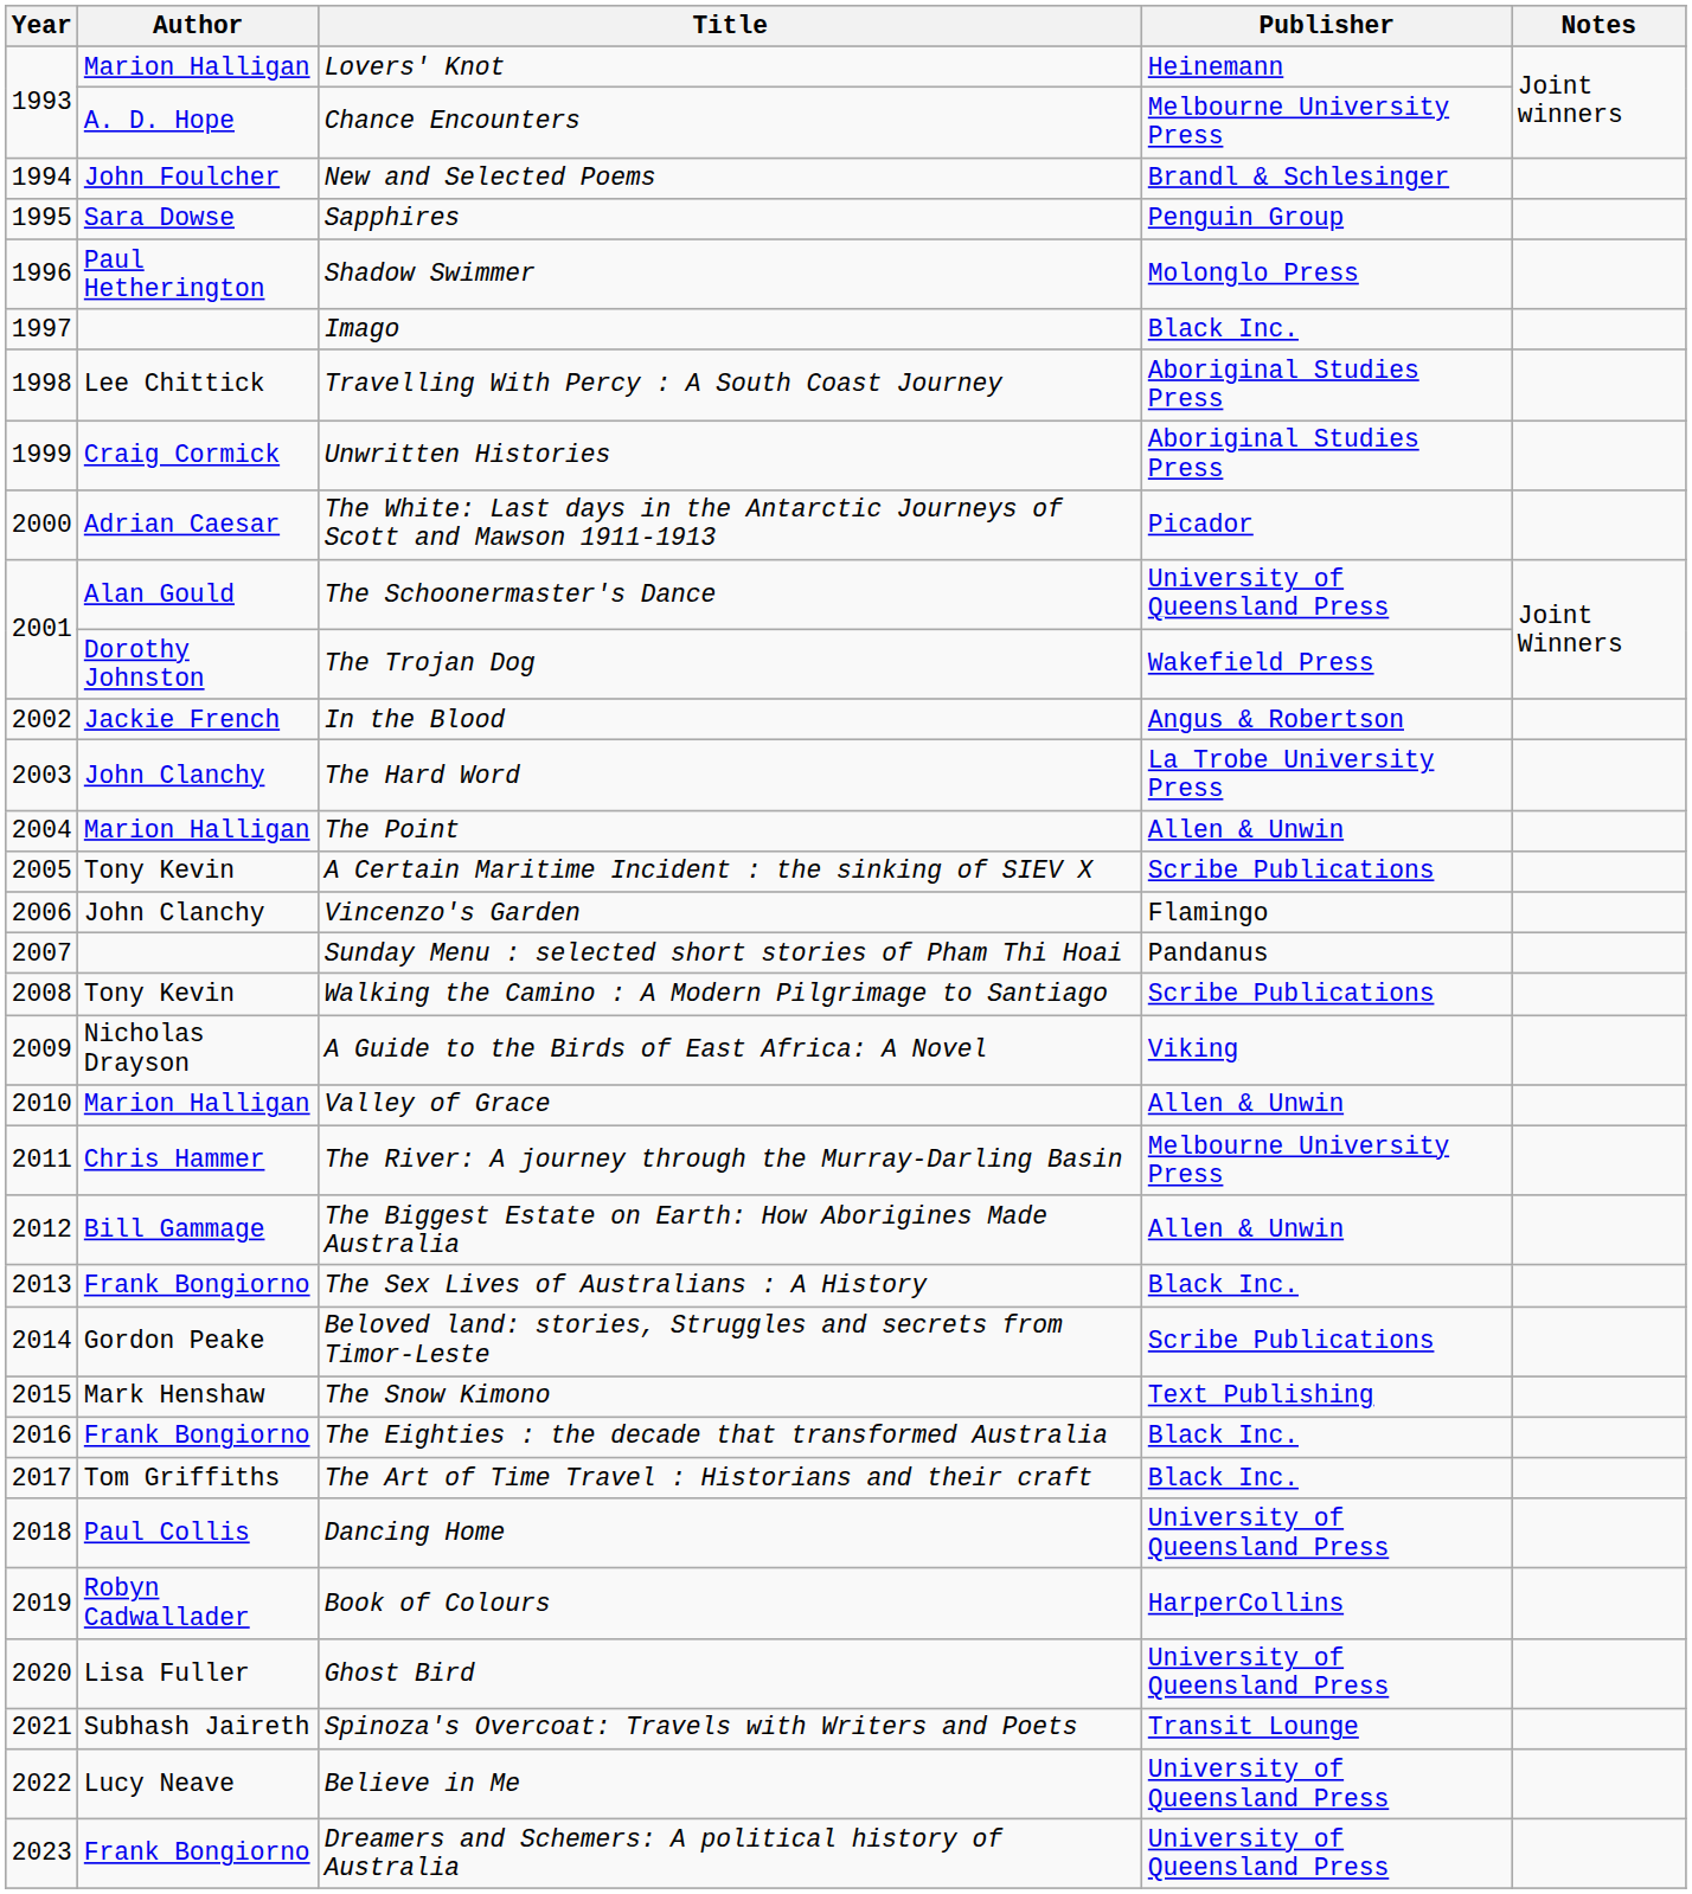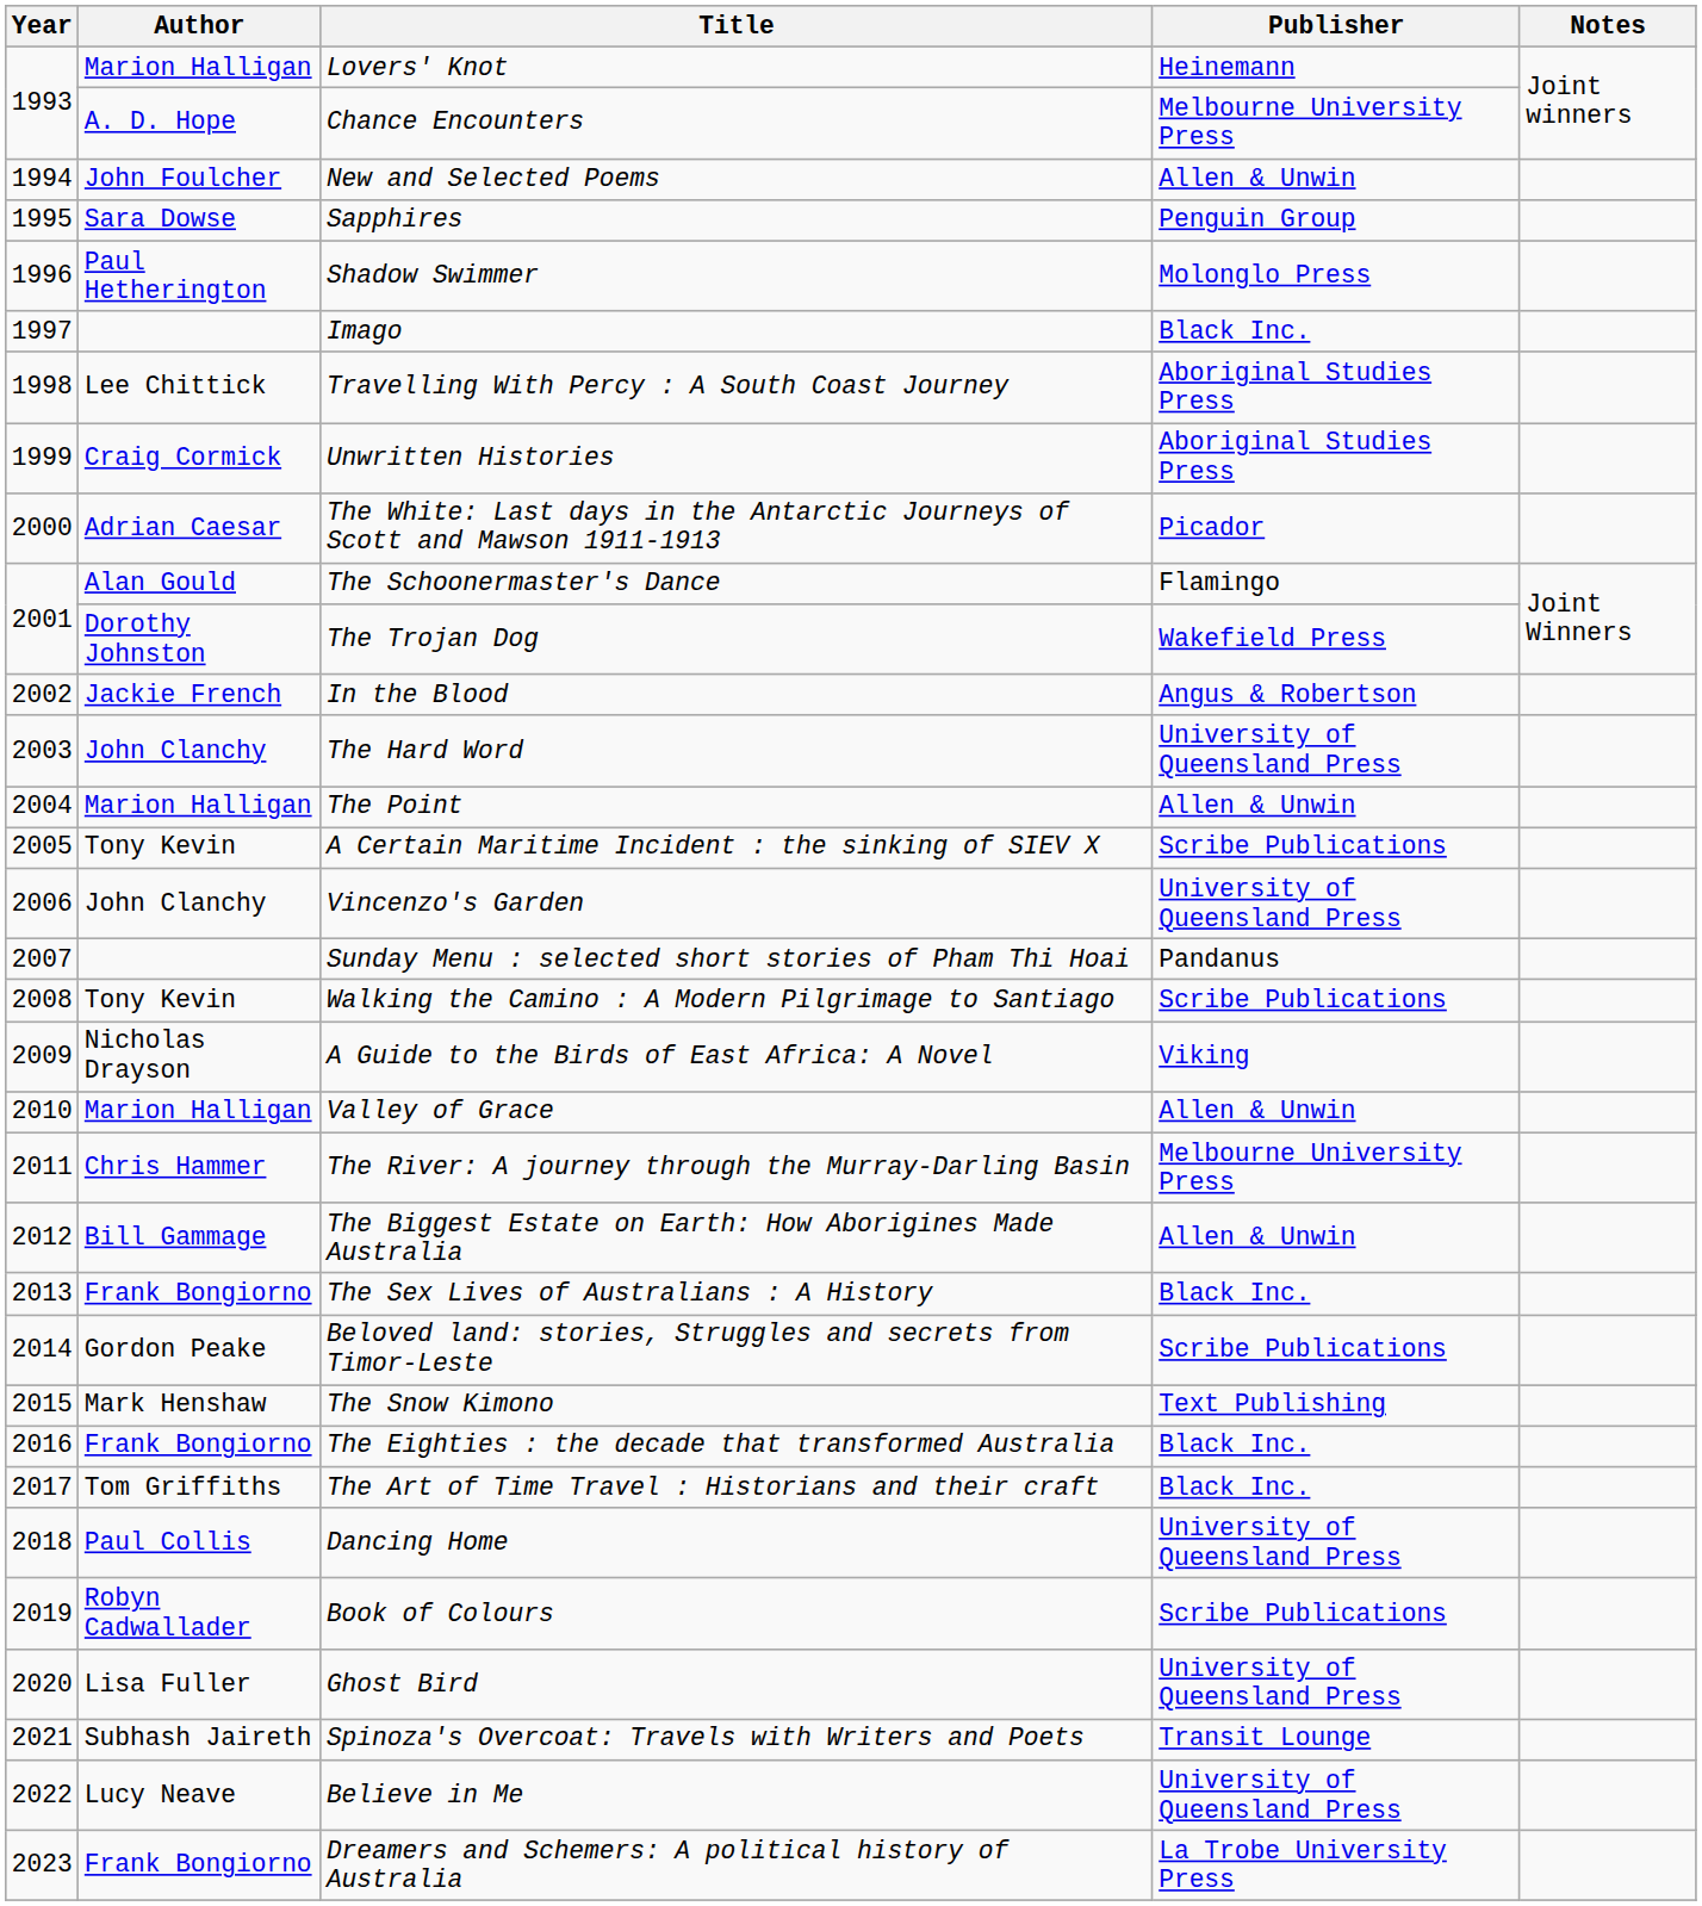New and Selected Poems | Publisher: Brandl & Schlesinger -> Allen & Unwin
The Schoonermaster's Dance | Publisher: University of Queensland Press -> Flamingo
The Hard Word | Publisher: La Trobe University Press -> University of Queensland Press
Vincenzo's Garden | Publisher: Flamingo -> University of Queensland Press
Book of Colours | Publisher: HarperCollins -> Scribe Publications
Dreamers and Schemers: A political history of Australia | Publisher: University of Queensland Press -> La Trobe University Press
